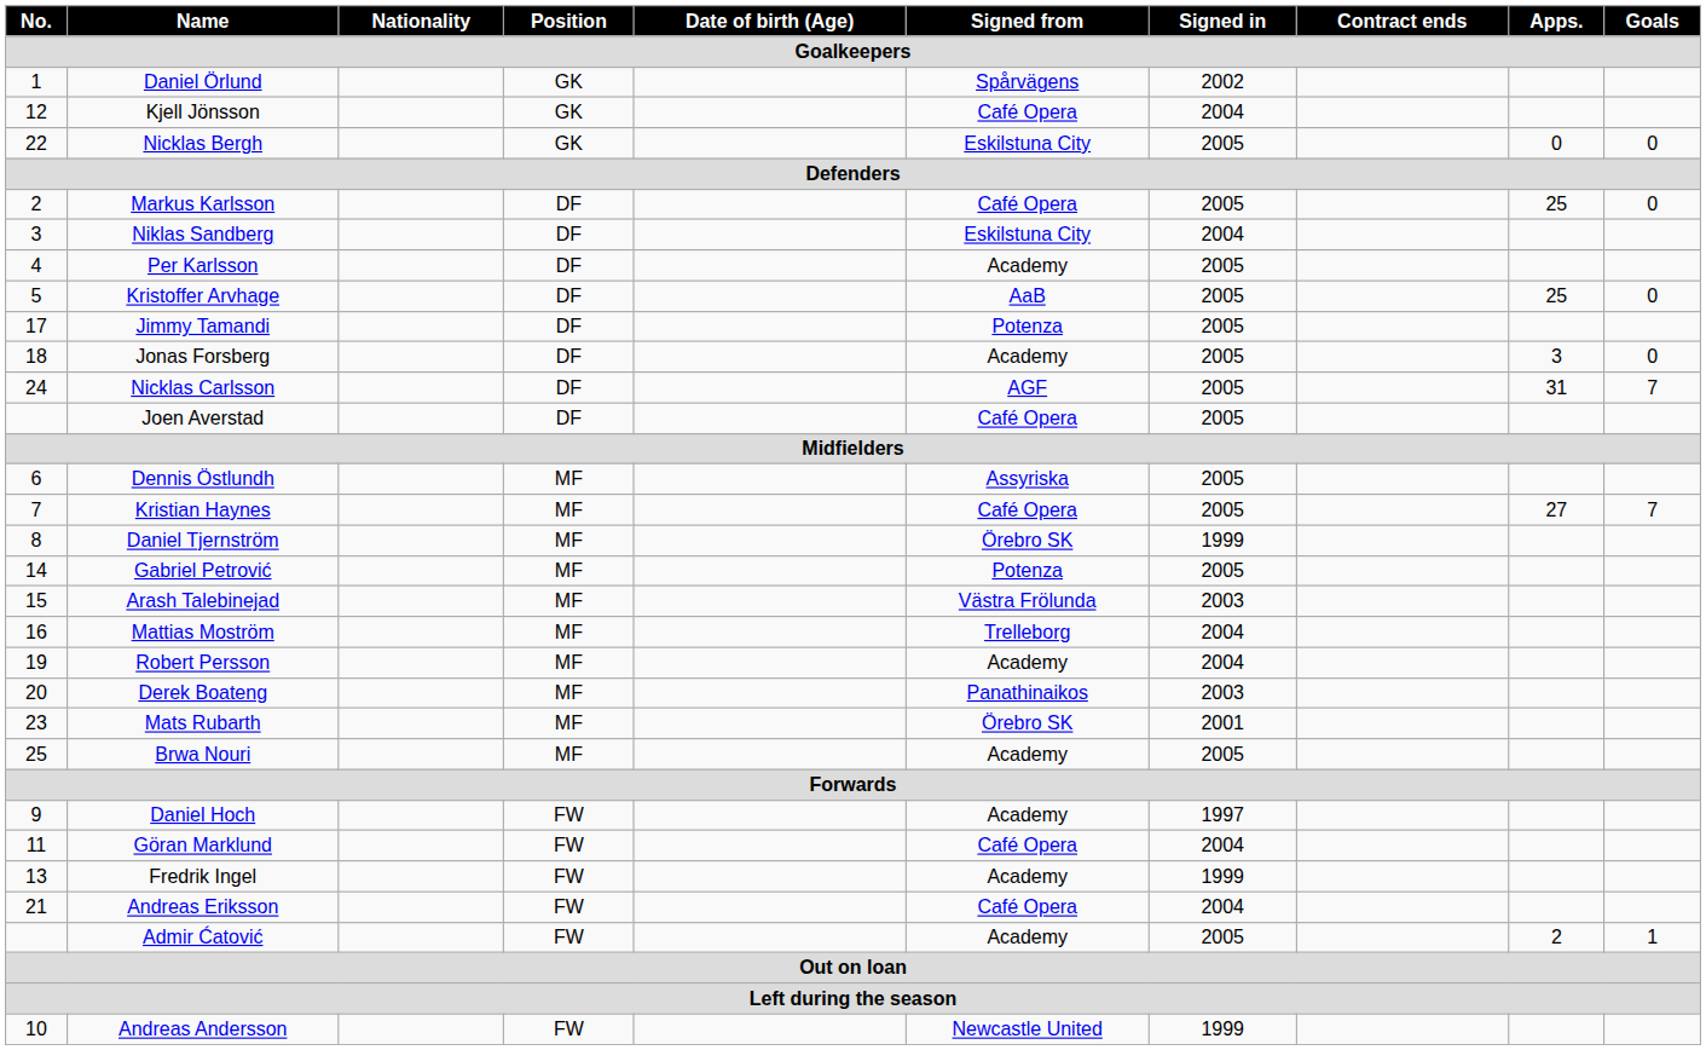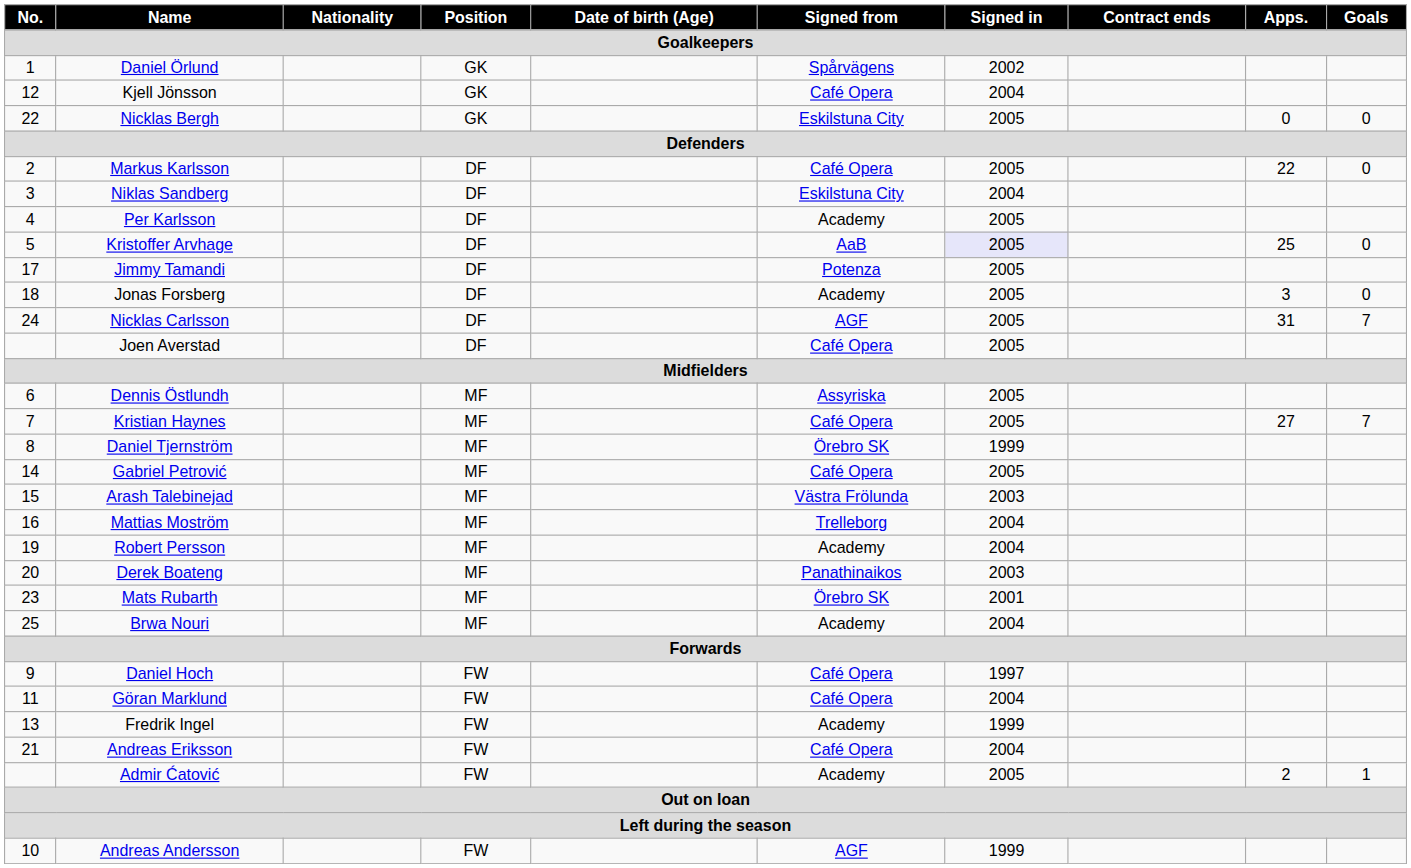Markus Karlsson | Apps.: 25 -> 22
Kristoffer Arvhage | Signed in: no background -> lavender background
Gabriel Petrović | Signed from: Potenza -> Café Opera
Brwa Nouri | Signed in: 2005 -> 2004
Daniel Hoch | Signed from: Academy -> Café Opera
Andreas Andersson | Signed from: Newcastle United -> AGF
